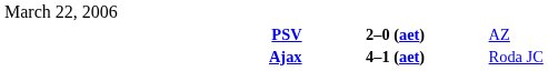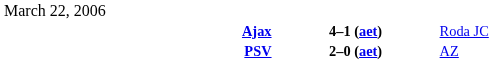rows swapped: Ajax <-> PSV
